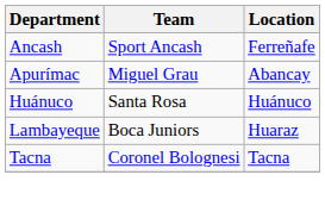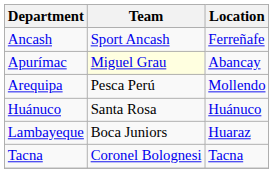Apurímac | Team: no background -> lightyellow background
+ row: Arequipa | Pesca Perú | Mollendo
